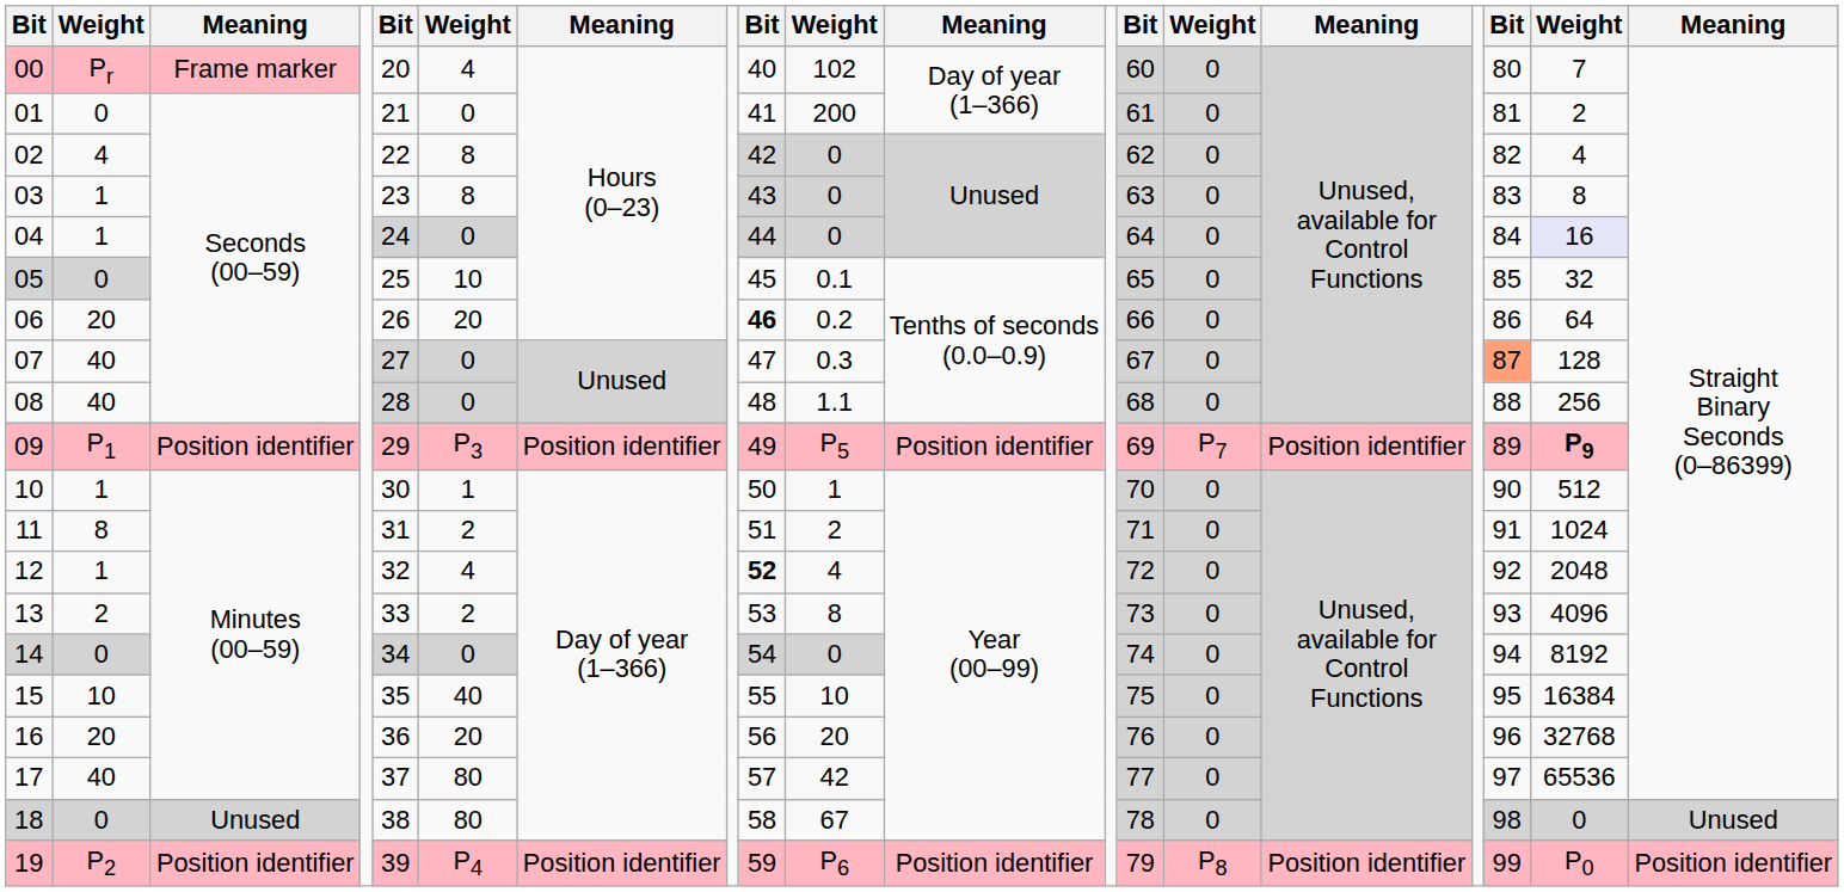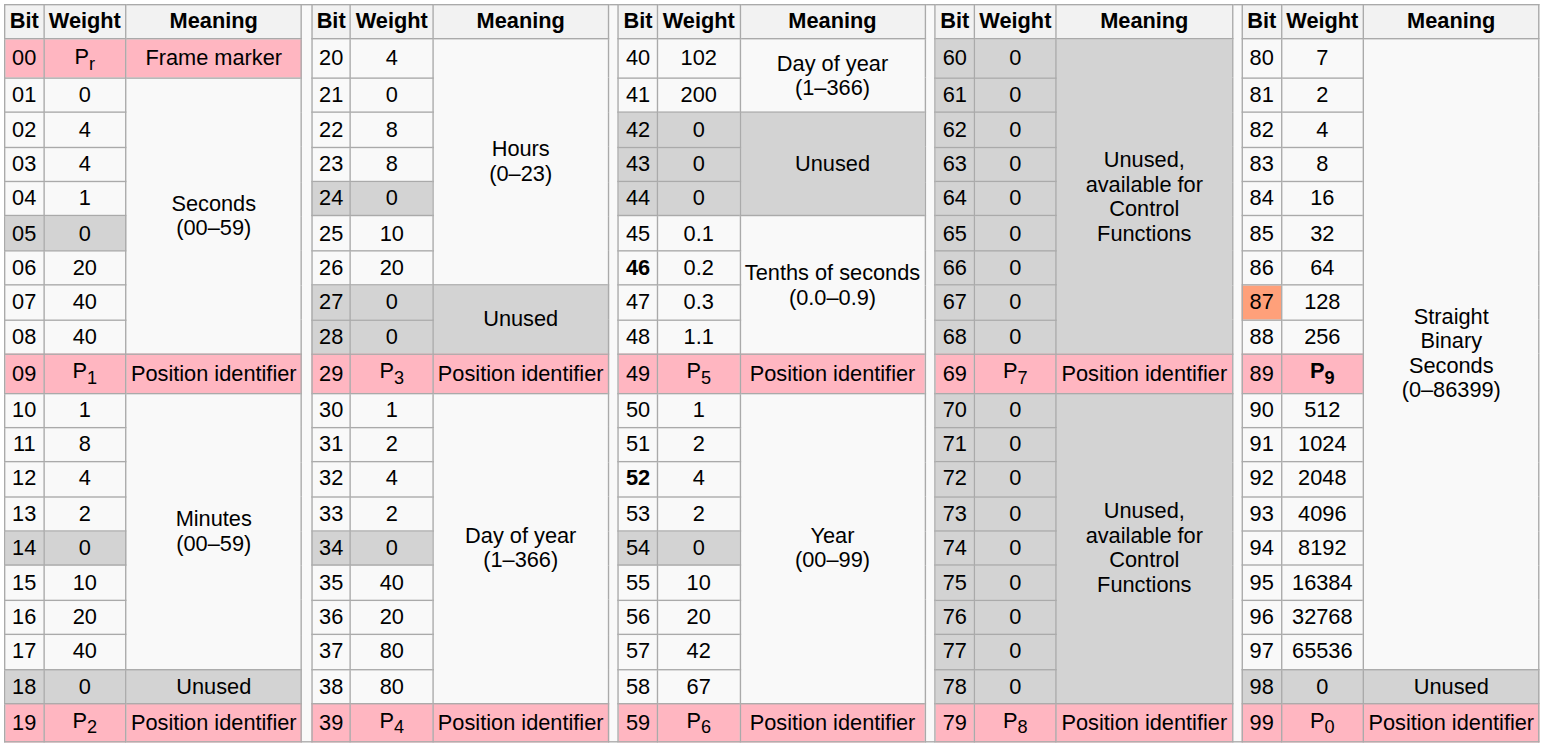03 | column 2: 1 -> 4
04 | column 18: lavender background -> no background
12 | column 2: 1 -> 4
13 | column 10: 8 -> 2
